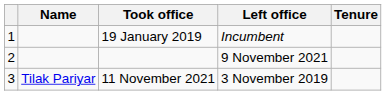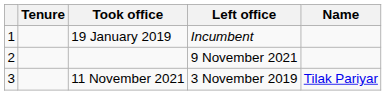columns swapped: Name <-> Tenure
